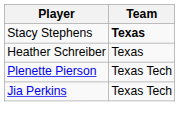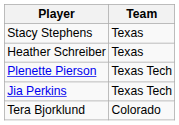Stacy Stephens | Team: bold -> normal
+ row: Tera Bjorklund | Colorado
